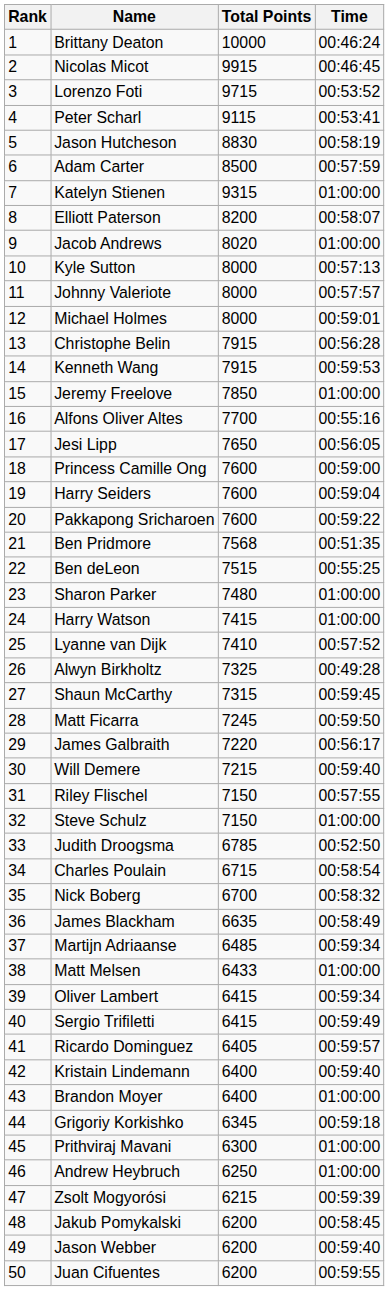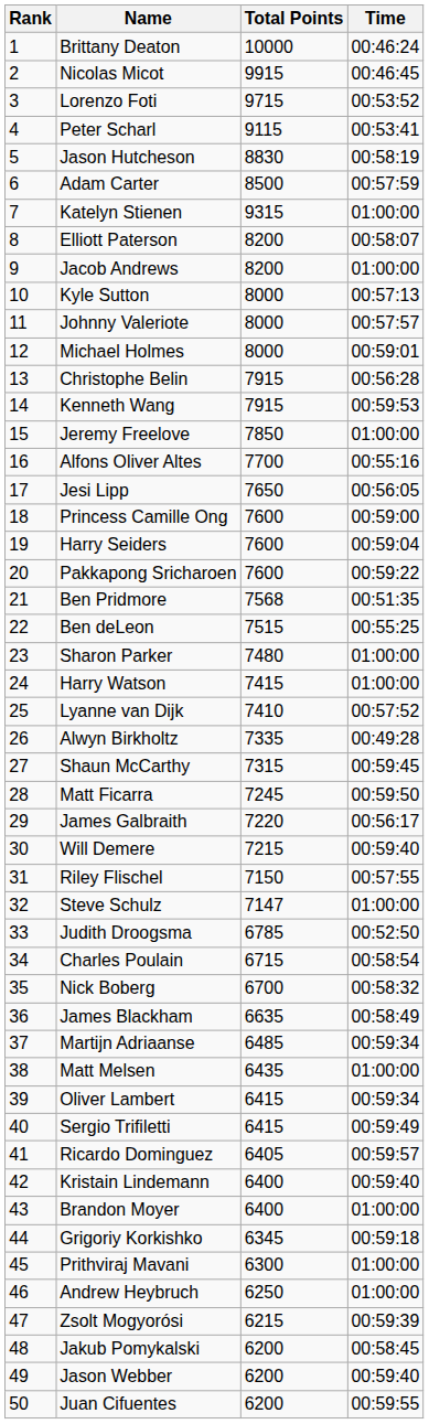Jacob Andrews | Total Points: 8020 -> 8200
Alwyn Birkholtz | Total Points: 7325 -> 7335
Steve Schulz | Total Points: 7150 -> 7147
Matt Melsen | Total Points: 6433 -> 6435
